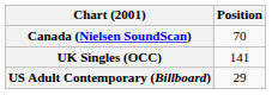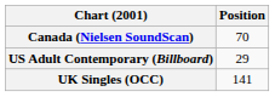rows swapped: UK Singles (OCC) <-> US Adult Contemporary (Billboard)
